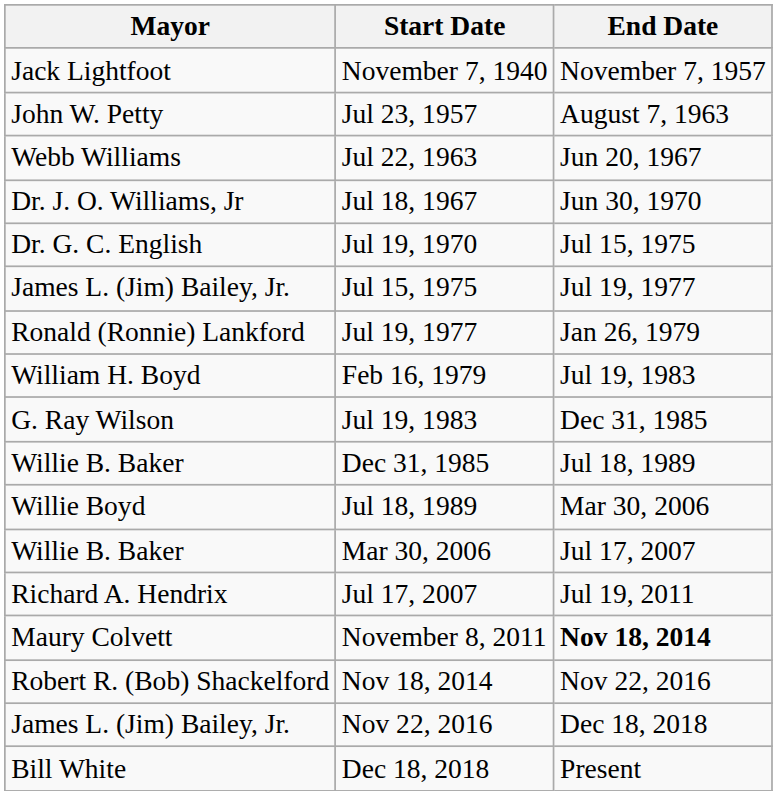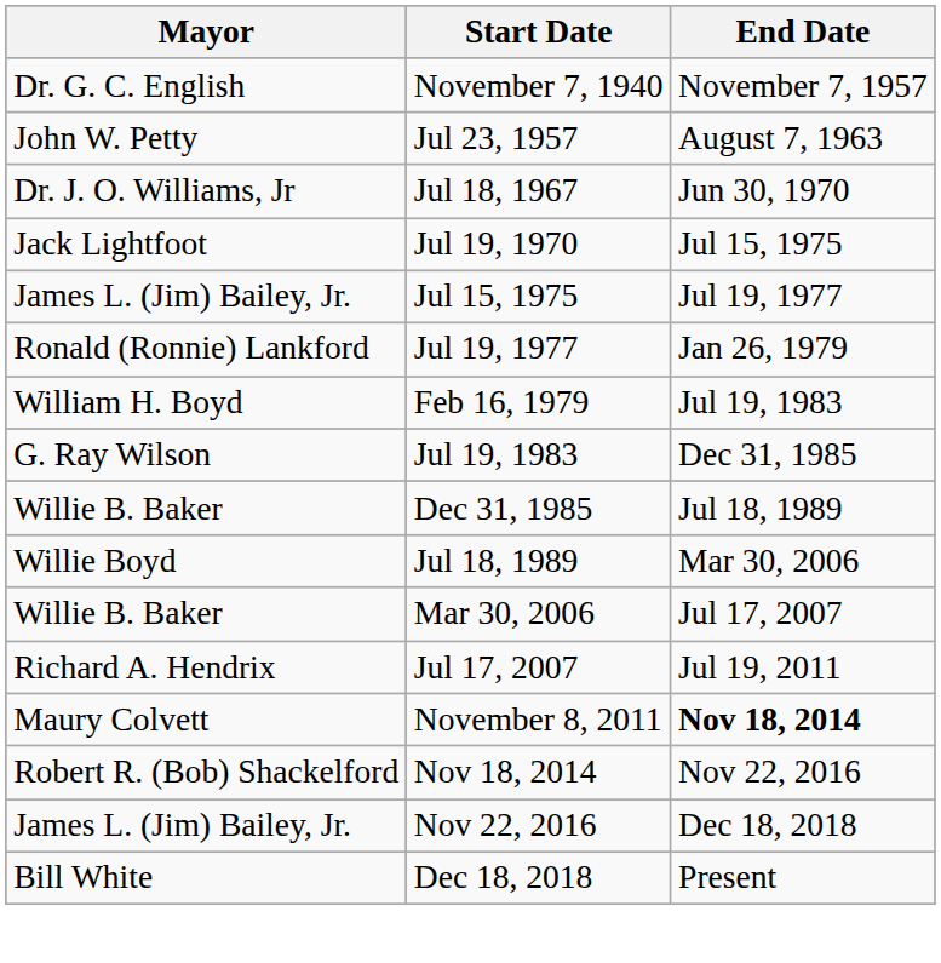November 7, 1940 | Mayor: Jack Lightfoot -> Dr. G. C. English
- row: Webb Williams | Jul 22, 1963 | Jun 20, 1967
Jul 19, 1970 | Mayor: Dr. G. C. English -> Jack Lightfoot
